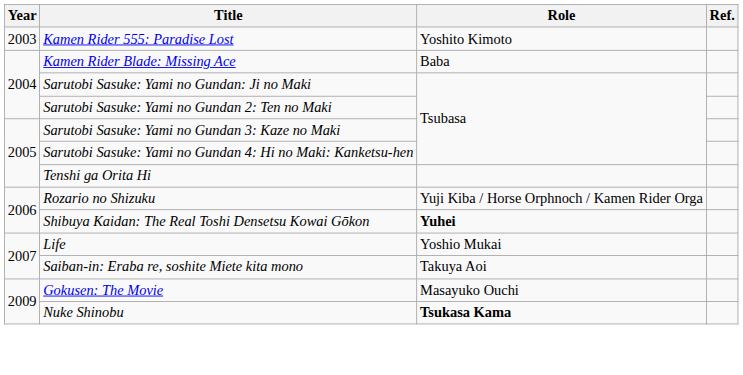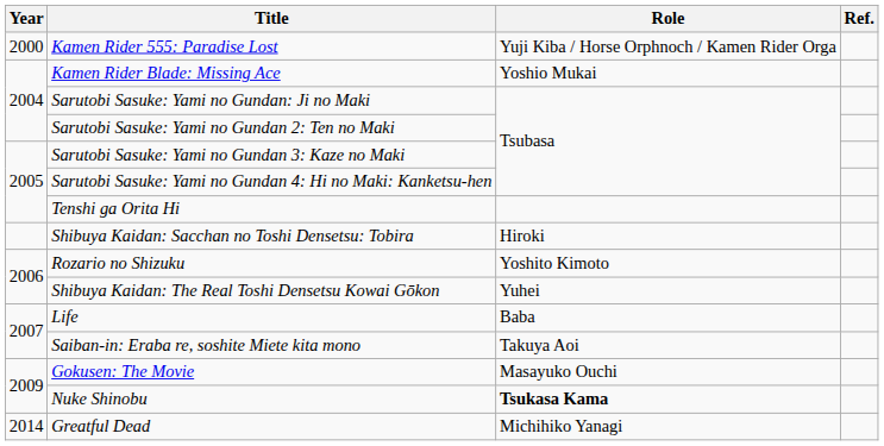Kamen Rider 555: Paradise Lost | Year: 2003 -> 2000
Kamen Rider 555: Paradise Lost | Role: Yoshito Kimoto -> Yuji Kiba / Horse Orphnoch / Kamen Rider Orga
Kamen Rider Blade: Missing Ace | Role: Baba -> Yoshio Mukai
+ row: Shibuya Kaidan: Sacchan no Toshi Densetsu: Tobira | Hiroki
Rozario no Shizuku | Role: Yuji Kiba / Horse Orphnoch / Kamen Rider Orga -> Yoshito Kimoto
Shibuya Kaidan: The Real Toshi Densetsu Kowai Gōkon | Role: bold -> normal
Life | Role: Yoshio Mukai -> Baba
+ row: 2014 | Greatful Dead | Michihiko Yanagi
